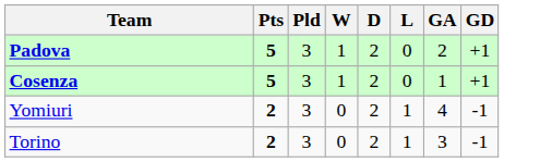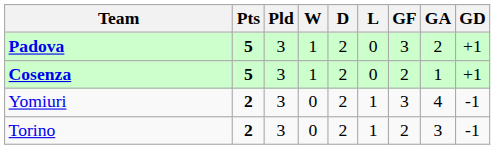+ column: GF | 3 | 2 | 3 | 2
